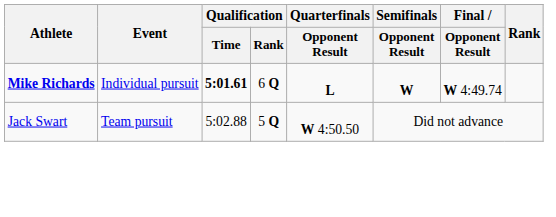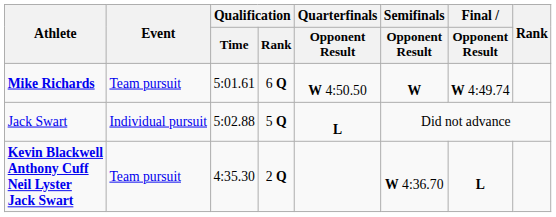Mike Richards | Event: Individual pursuit -> Team pursuit
Mike Richards | Qualification / Time: bold -> normal
Mike Richards | Quarterfinals / Opponent Result: L -> W 4:50.50
Jack Swart | Event: Team pursuit -> Individual pursuit
Jack Swart | Quarterfinals / Opponent Result: W 4:50.50 -> L
+ row: Kevin Blackwell Anthony Cuff Neil Lyster Jack Swart | Team pursuit | 4:35.30 | 2 Q | W 4:36.70 | L
